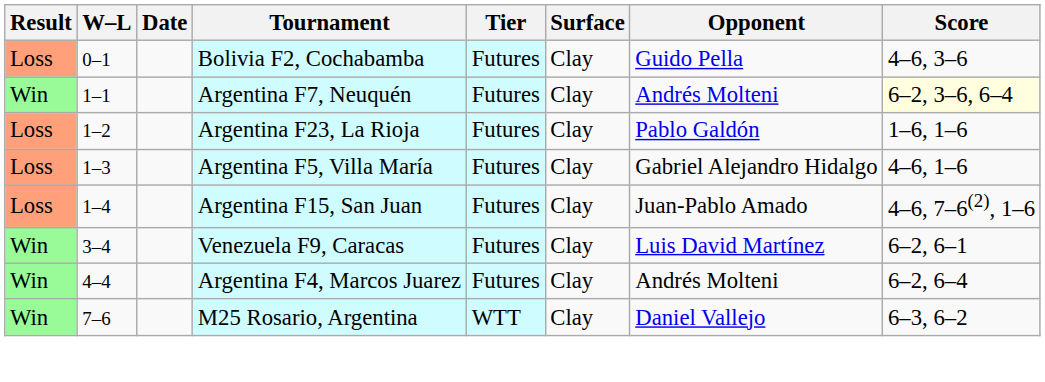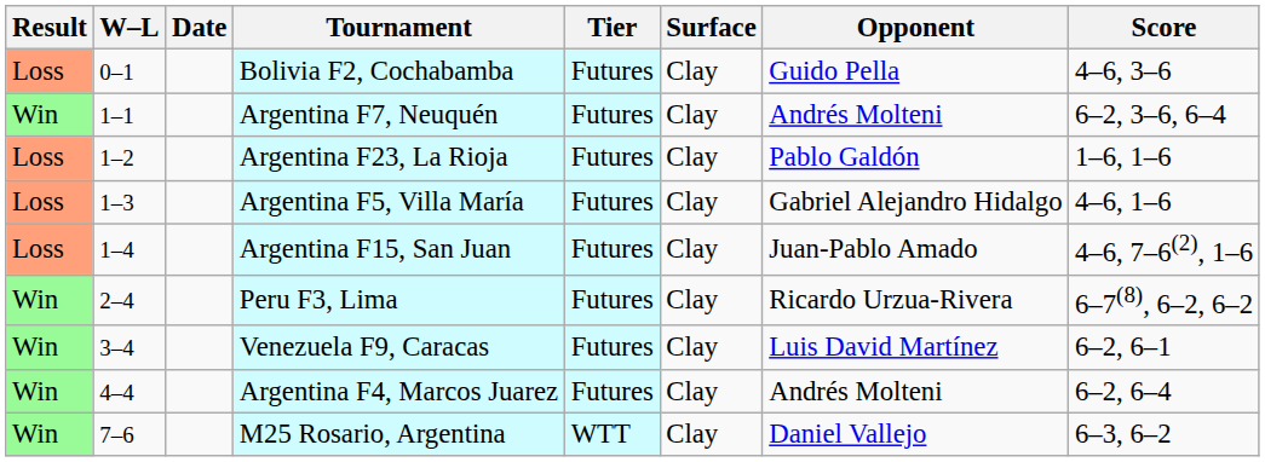Argentina F7, Neuquén | Score: lightyellow background -> no background
+ row: Win | 2–4 | Peru F3, Lima | Futures | Clay | Ricardo Urzua-Rivera | 6–7(8), 6–2, 6–2
